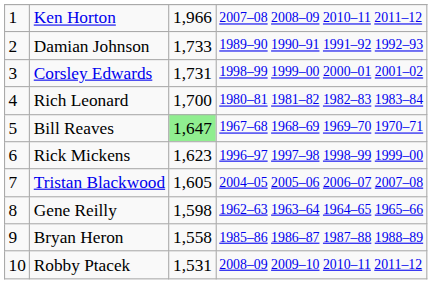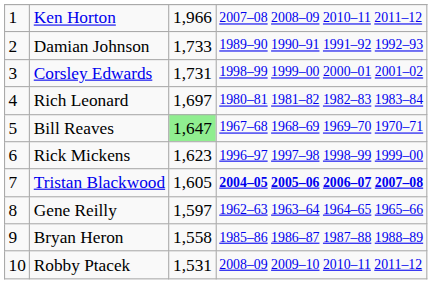Rich Leonard | column 3: 1,700 -> 1,697
Tristan Blackwood | column 4: normal -> bold
Gene Reilly | column 3: 1,598 -> 1,597
